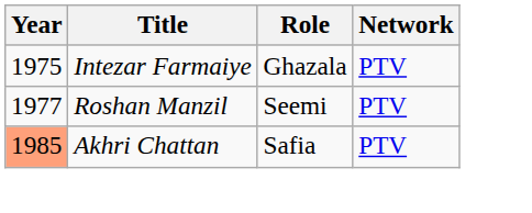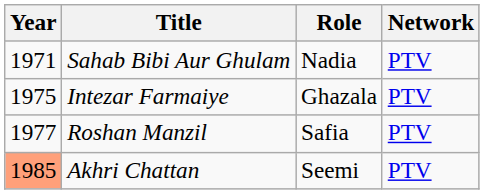+ row: 1971 | Sahab Bibi Aur Ghulam | Nadia | PTV
Roshan Manzil | Role: Seemi -> Safia
Akhri Chattan | Role: Safia -> Seemi
